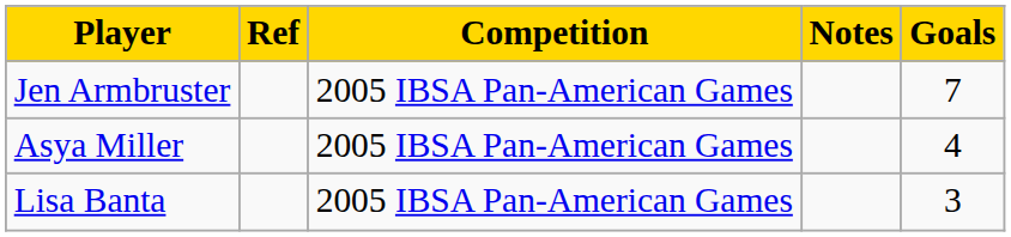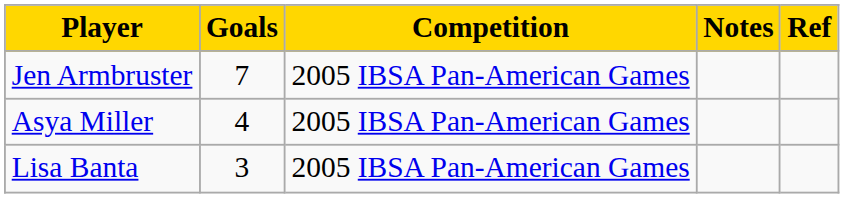columns swapped: Goals <-> Ref
